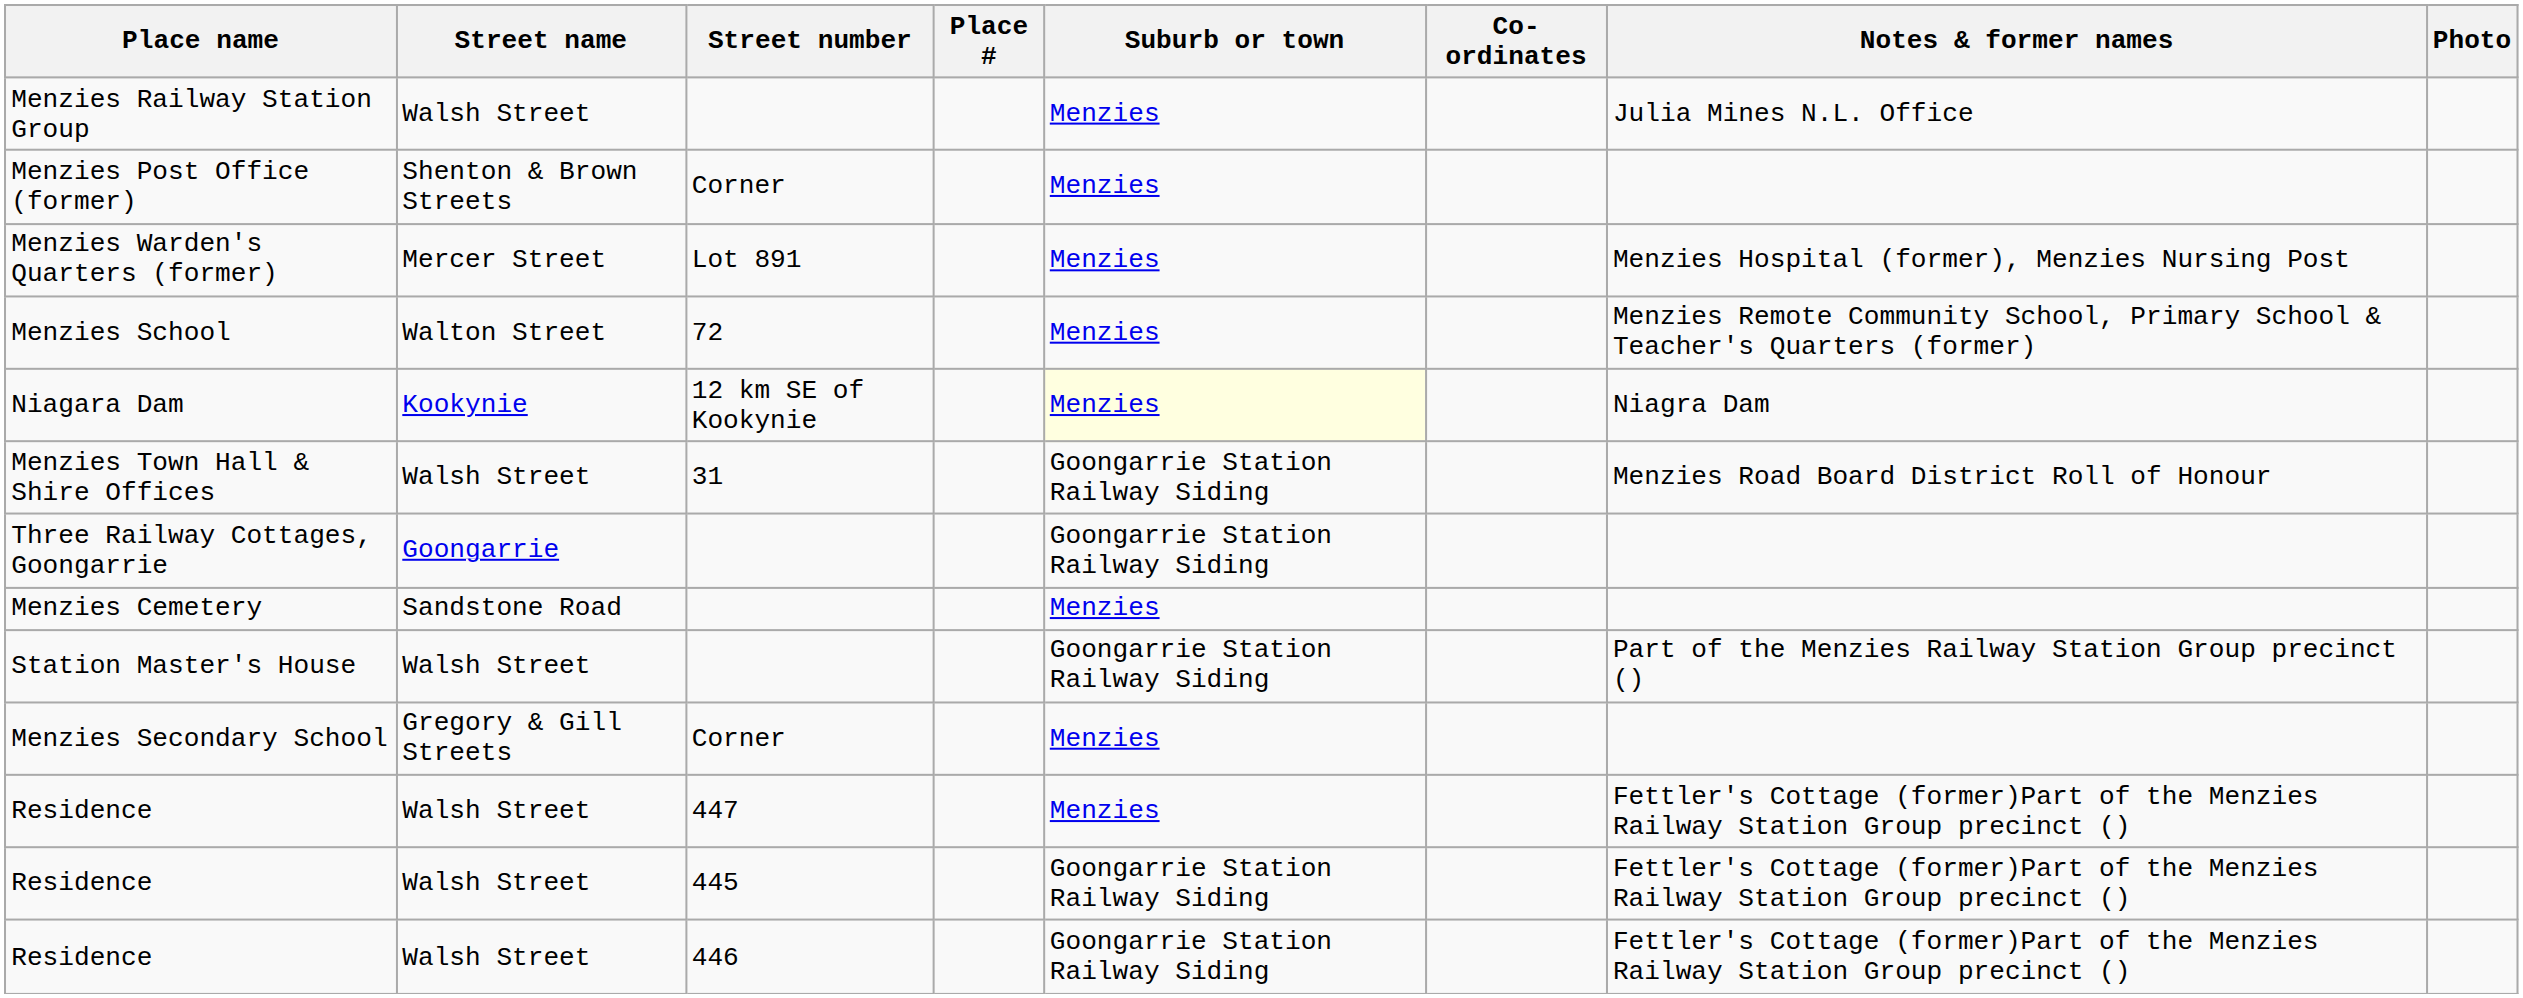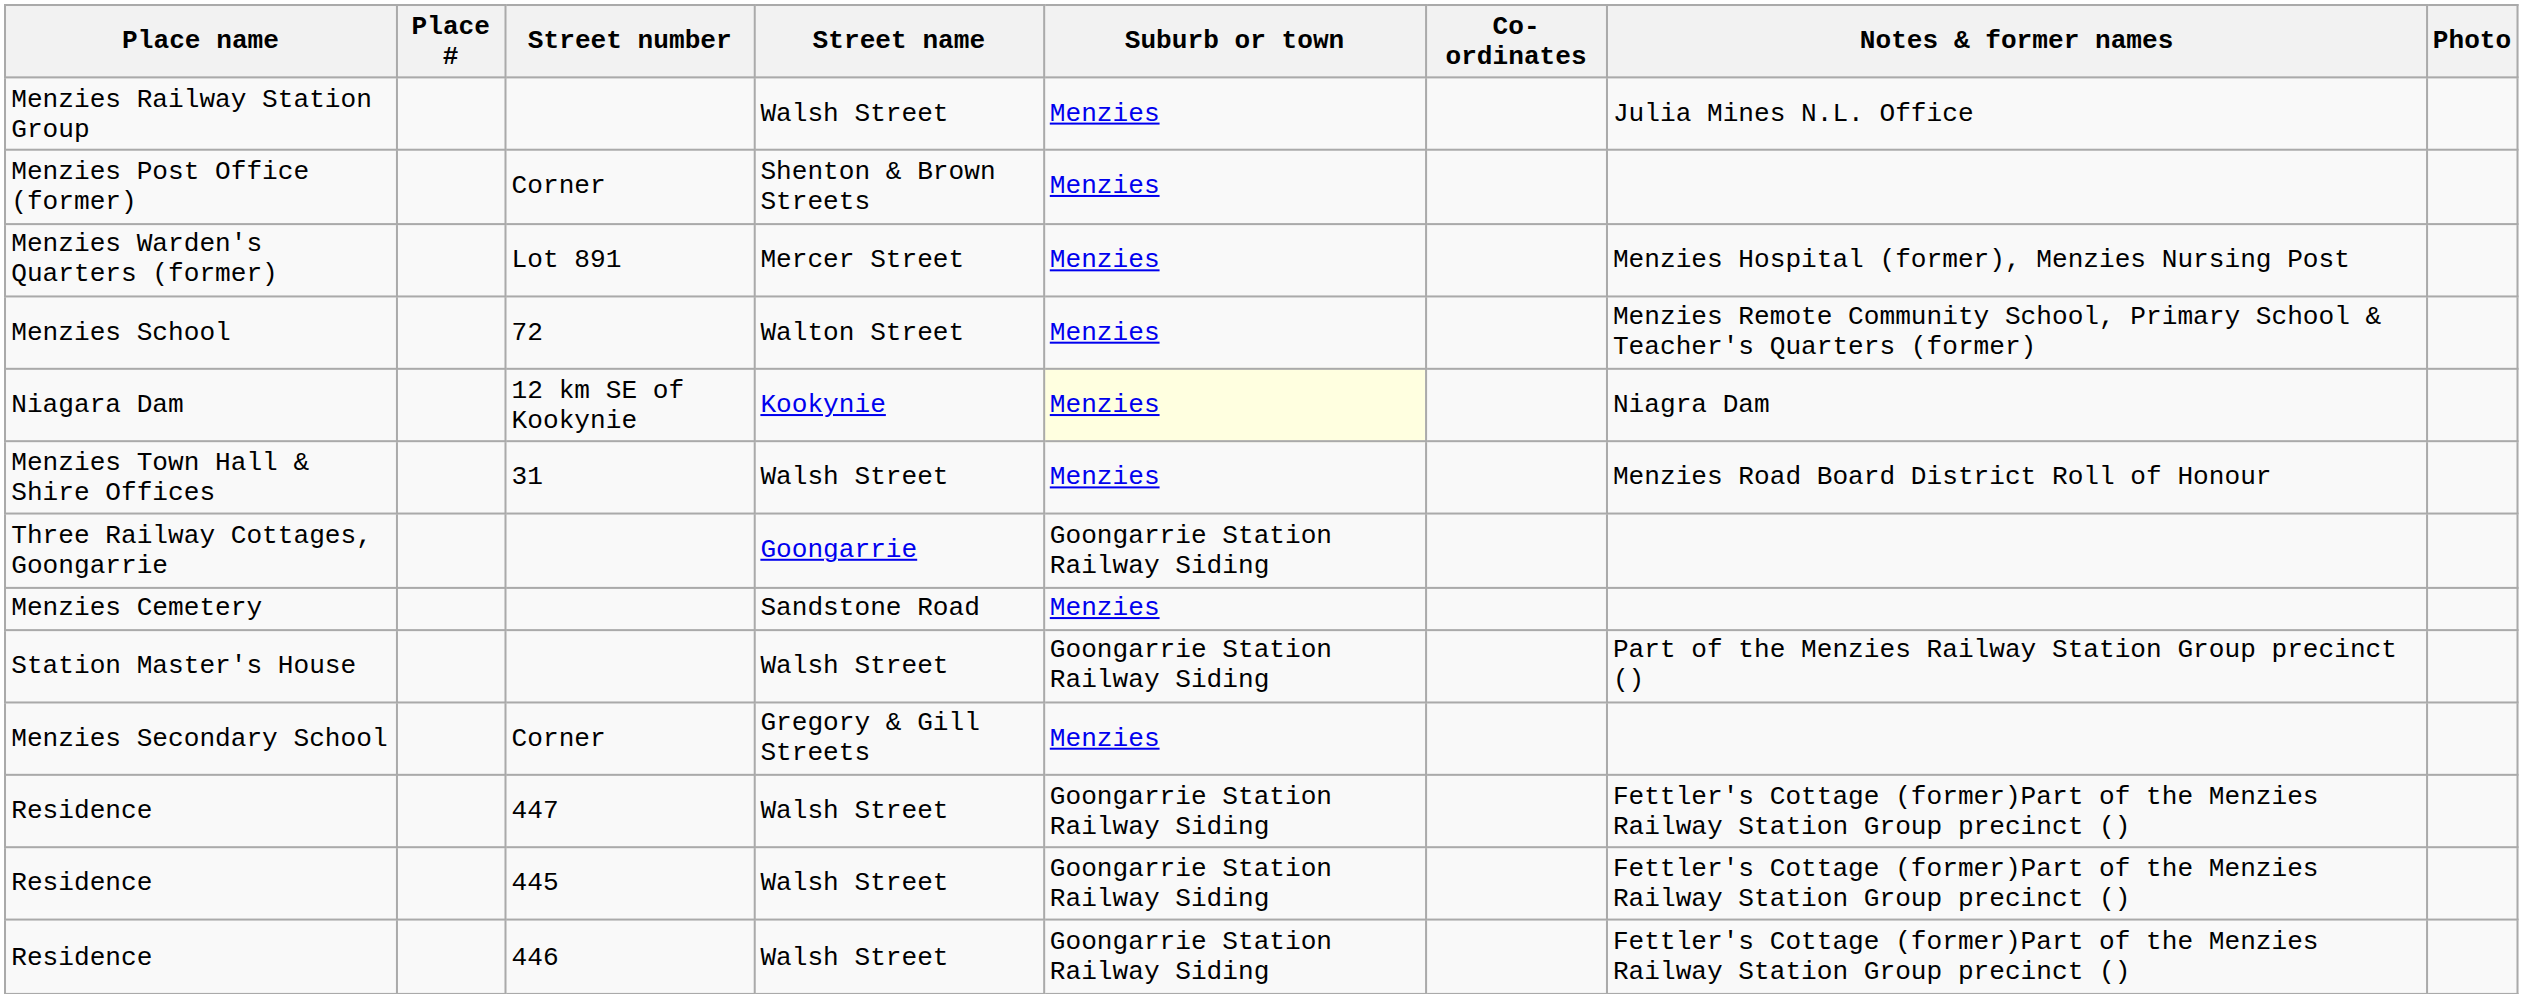columns swapped: Place # <-> Street name
Menzies Town Hall & Shire Offices | Suburb or town: Goongarrie Station Railway Siding -> Menzies
Residence / 447 | Suburb or town: Menzies -> Goongarrie Station Railway Siding
